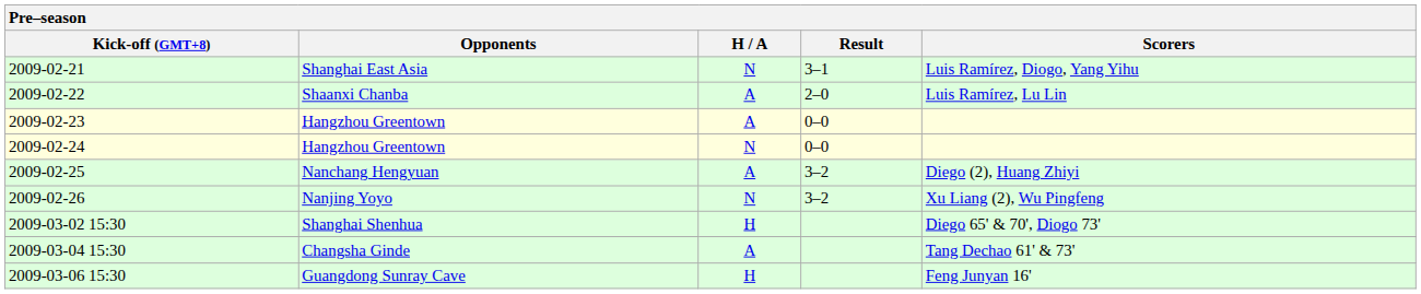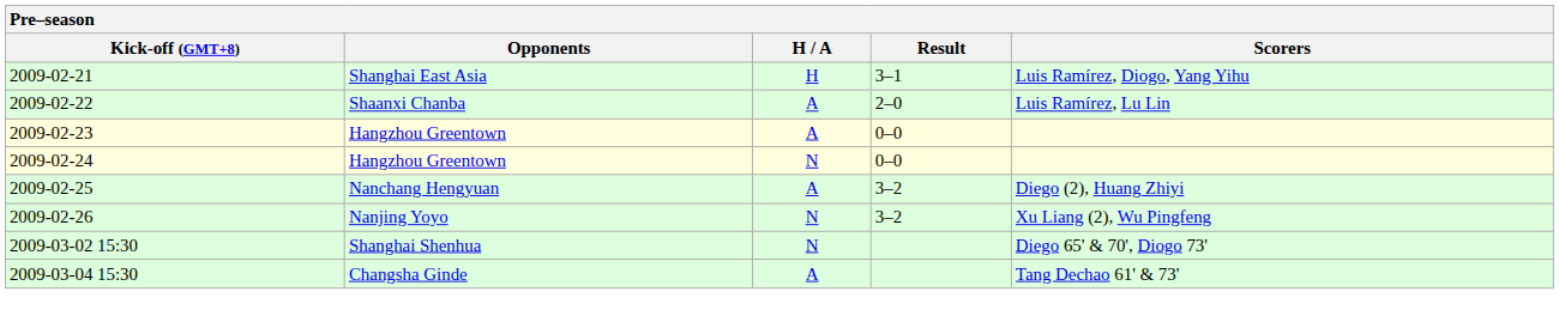2009-02-21 | H / A: N -> H
2009-03-02 15:30 | H / A: H -> N
- row: 2009-03-06 15:30 | Guangdong Sunray Cave | H | Feng Junyan 16'
